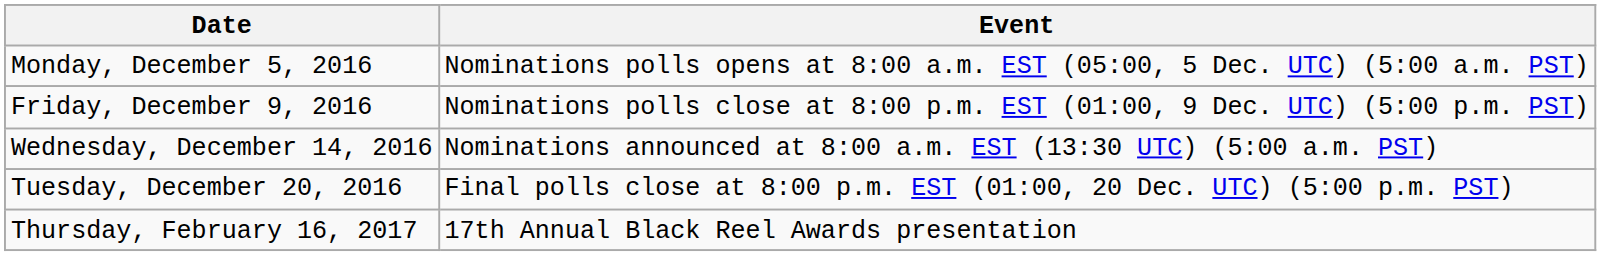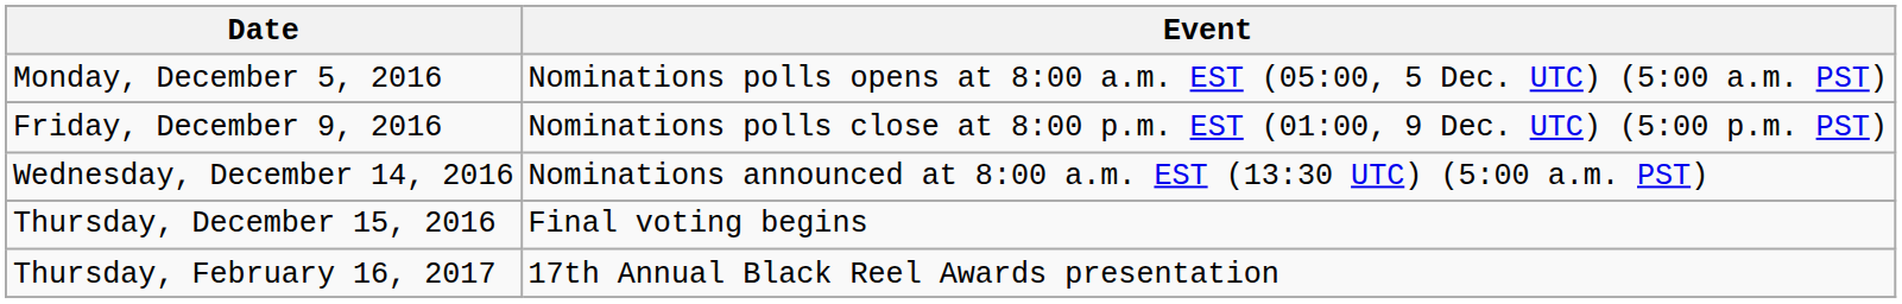+ row: Thursday, December 15, 2016 | Final voting begins
- row: Tuesday, December 20, 2016 | Final polls close at 8:00 p.m. EST (01:00, 20 Dec. UTC) (5:00 p.m. PST)
